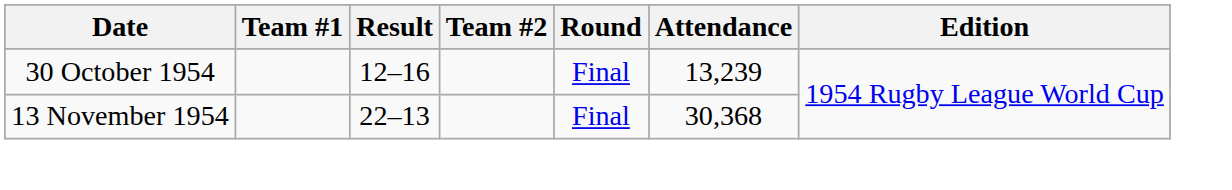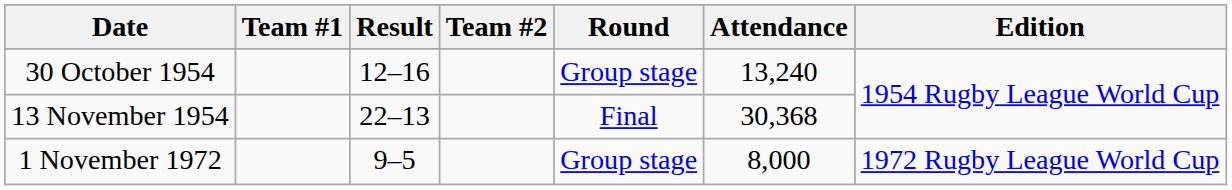30 October 1954 | Round: Final -> Group stage
30 October 1954 | Attendance: 13,239 -> 13,240
+ row: 1 November 1972 | 9–5 | Group stage | 8,000 | 1972 Rugby League World Cup
